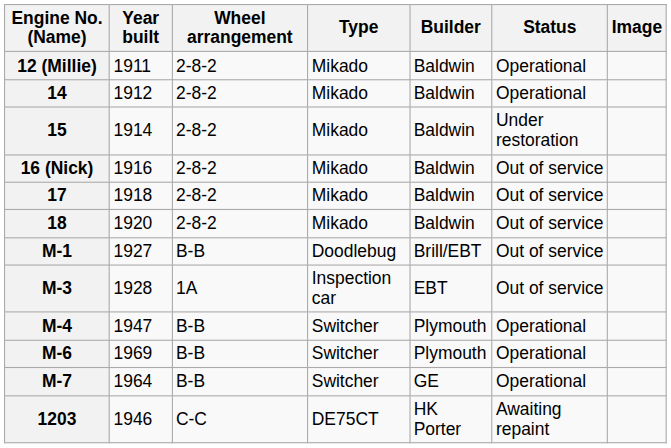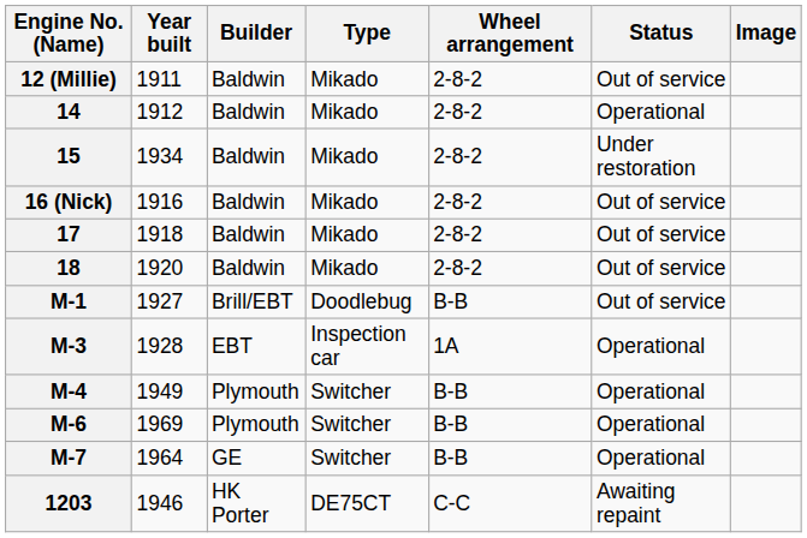columns swapped: Builder <-> Wheel arrangement
12 (Millie) | Status: Operational -> Out of service
15 | Year built: 1914 -> 1934
M-3 | Status: Out of service -> Operational
M-4 | Year built: 1947 -> 1949
